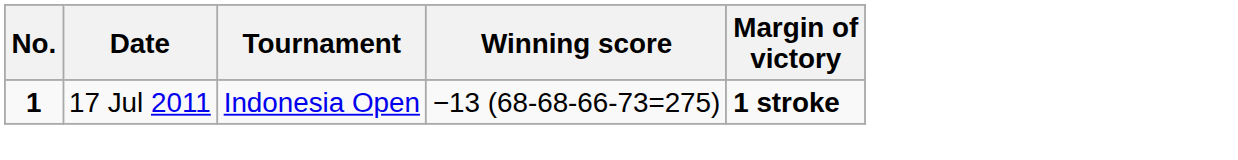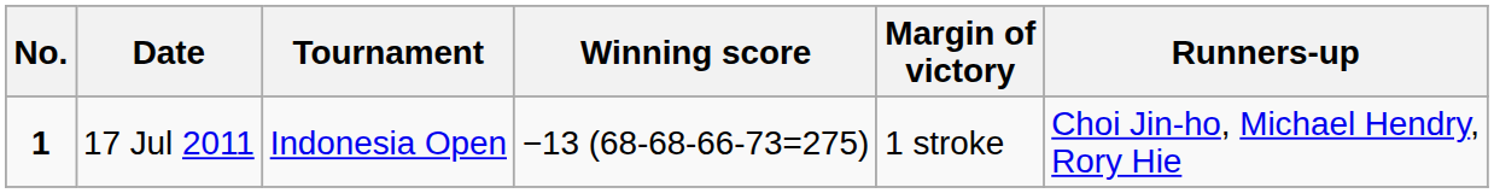+ column: Runners-up | Choi Jin-ho, Michael Hendry, Rory Hie
17 Jul 2011 | Margin of victory: bold -> normal
